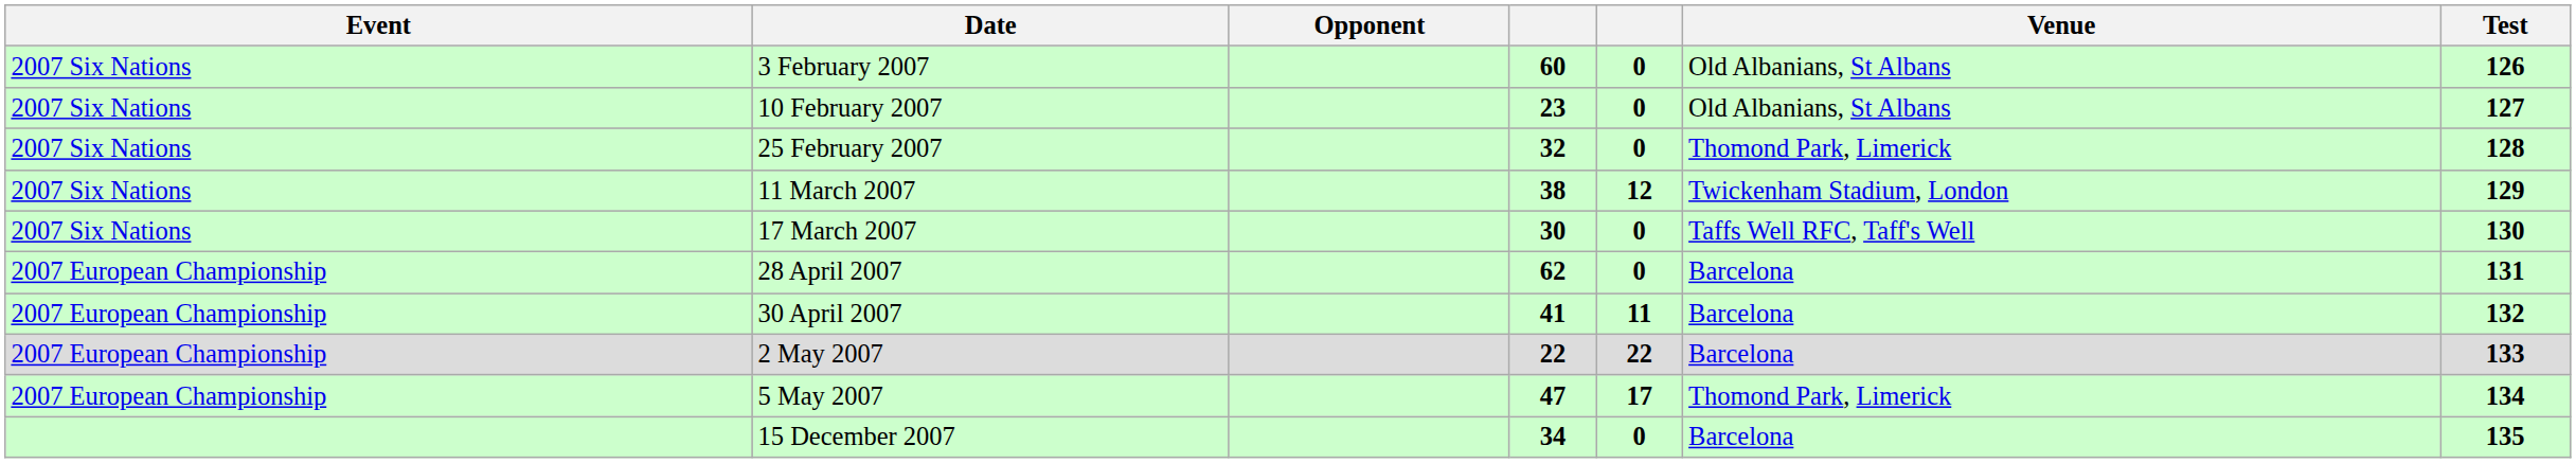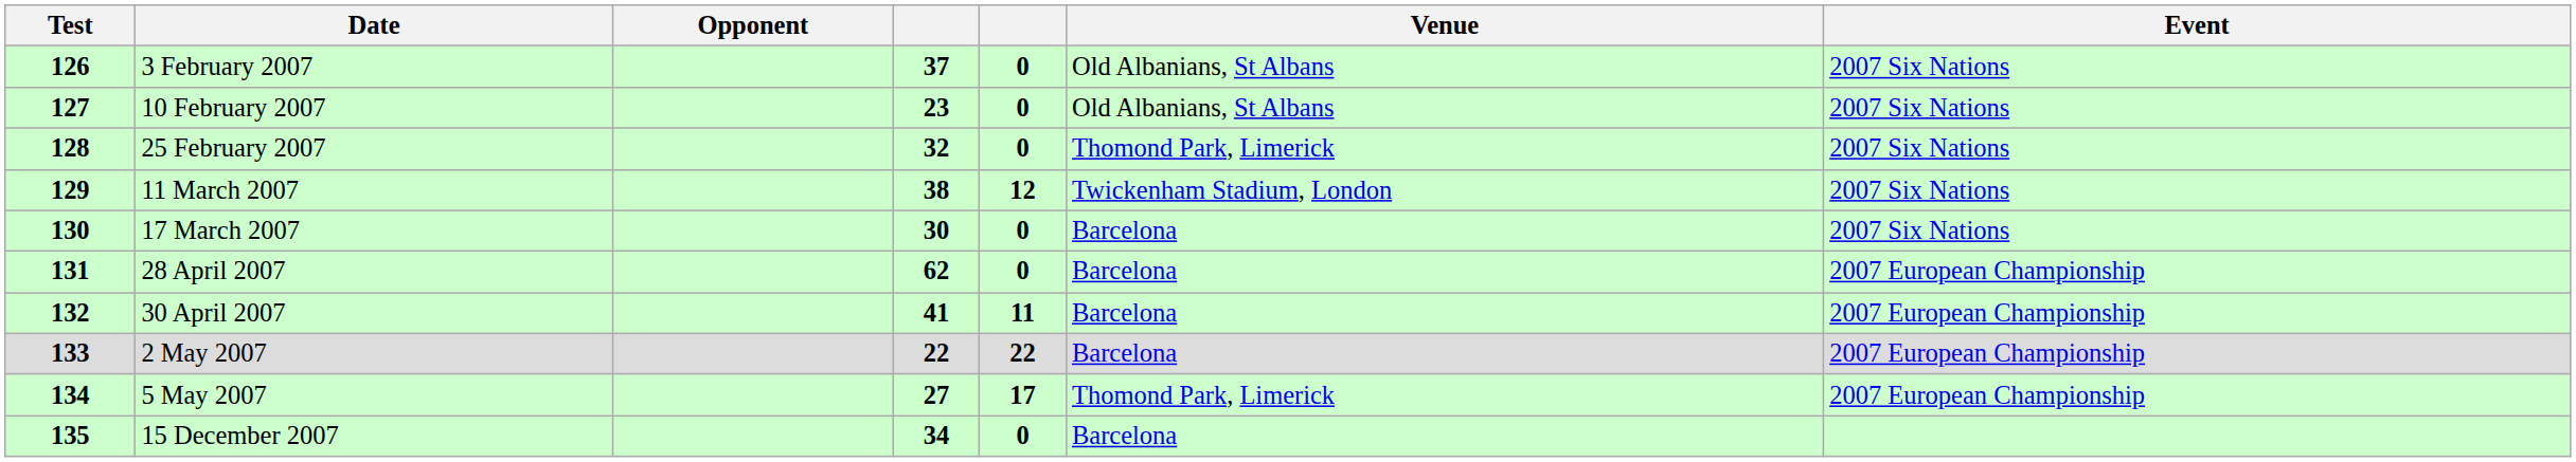columns swapped: Test <-> Event
3 February 2007 | column 4: 60 -> 37
17 March 2007 | Venue: Taffs Well RFC, Taff's Well -> Barcelona
5 May 2007 | column 4: 47 -> 27
